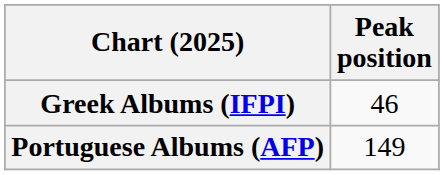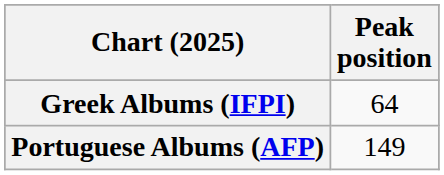Greek Albums (IFPI) | Peak position: 46 -> 64
